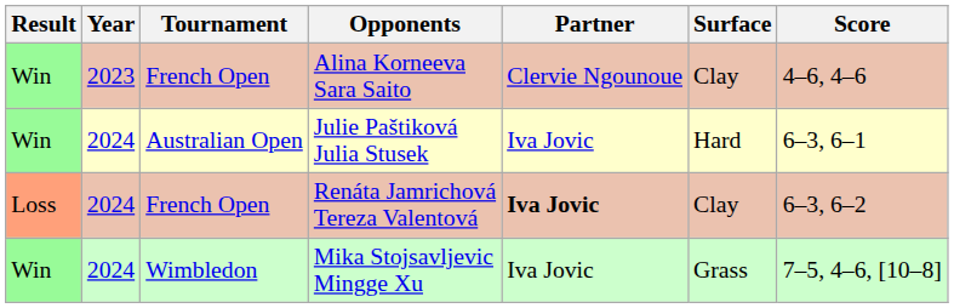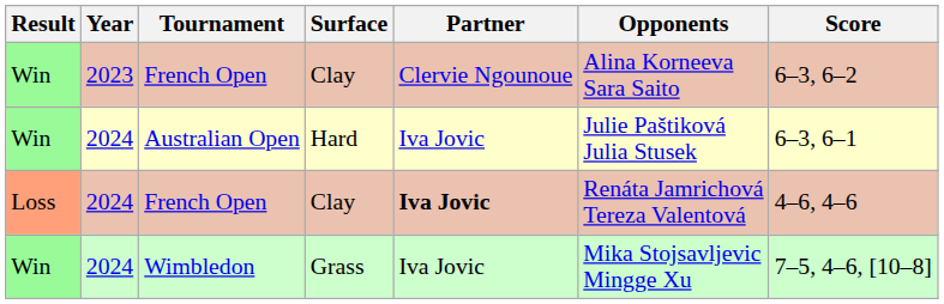columns swapped: Surface <-> Opponents
Win / French Open | Score: 4–6, 4–6 -> 6–3, 6–2
Loss / French Open | Score: 6–3, 6–2 -> 4–6, 4–6
